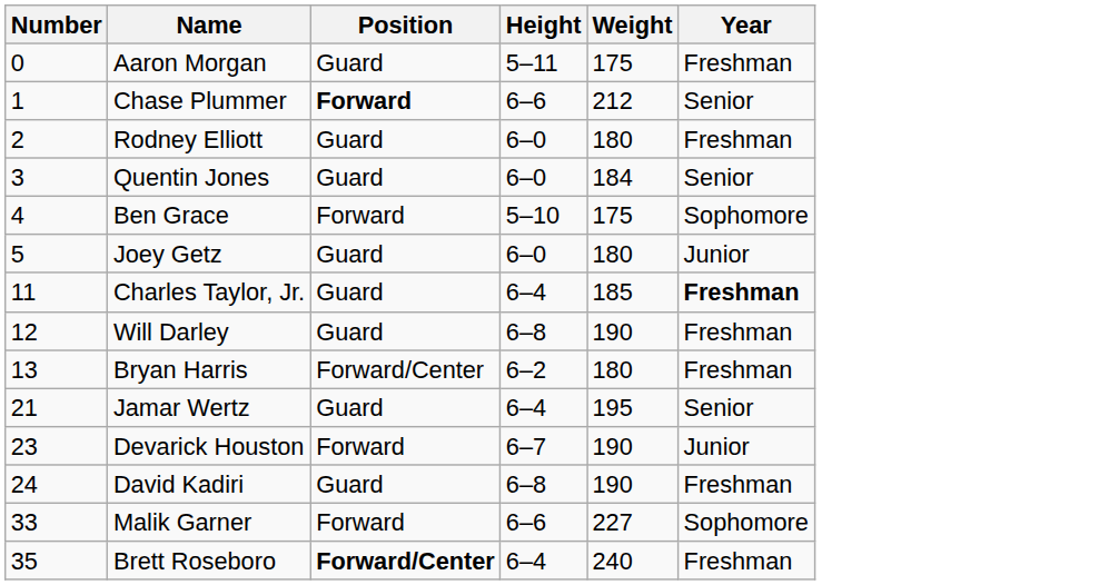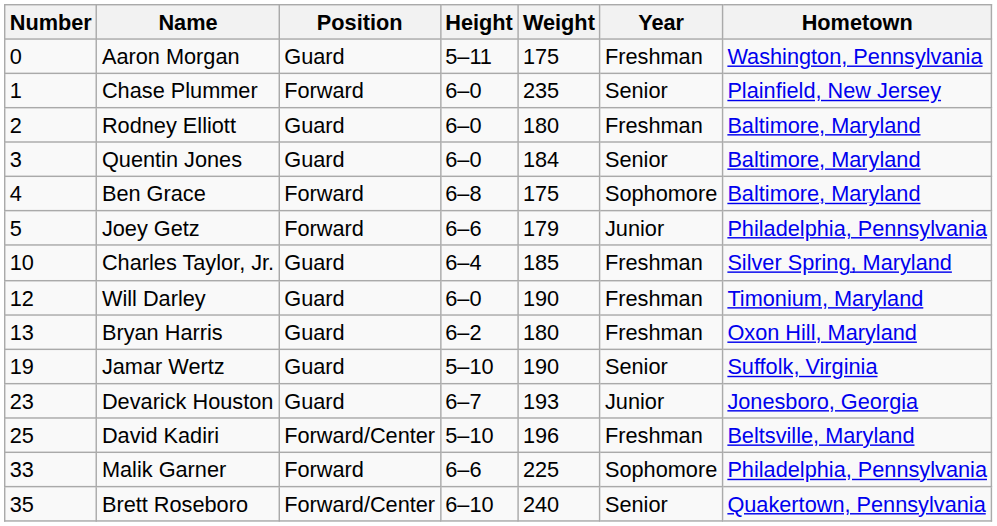+ column: Hometown | Washington, Pennsylvania | Plainfield, New Jersey | Baltimore, Maryland | Baltimore, Maryland | Baltimore, Maryland | Philadelphia, Pennsylvania | Silver Spring, Maryland | Timonium, Maryland | Oxon Hill, Maryland | Suffolk, Virginia | Jonesboro, Georgia | Beltsville, Maryland | Philadelphia, Pennsylvania | Quakertown, Pennsylvania
Chase Plummer | Position: bold -> normal
Chase Plummer | Height: 6–6 -> 6–0
Chase Plummer | Weight: 212 -> 235
Ben Grace | Height: 5–10 -> 6–8
Joey Getz | Position: Guard -> Forward
Joey Getz | Height: 6–0 -> 6–6
Joey Getz | Weight: 180 -> 179
Charles Taylor, Jr. | Number: 11 -> 10
Charles Taylor, Jr. | Year: bold -> normal
Will Darley | Height: 6–8 -> 6–0
Bryan Harris | Position: Forward/Center -> Guard
Jamar Wertz | Number: 21 -> 19
Jamar Wertz | Height: 6–4 -> 5–10
Jamar Wertz | Weight: 195 -> 190
Devarick Houston | Position: Forward -> Guard
Devarick Houston | Weight: 190 -> 193
David Kadiri | Number: 24 -> 25
David Kadiri | Position: Guard -> Forward/Center
David Kadiri | Height: 6–8 -> 5–10
David Kadiri | Weight: 190 -> 196
Malik Garner | Weight: 227 -> 225
Brett Roseboro | Position: bold -> normal
Brett Roseboro | Height: 6–4 -> 6–10
Brett Roseboro | Year: Freshman -> Senior
